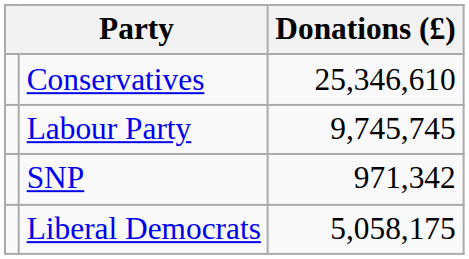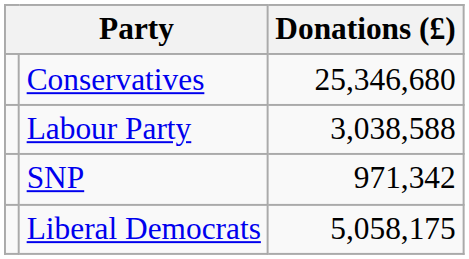Conservatives | Donations (£): 25,346,610 -> 25,346,680
Labour Party | Donations (£): 9,745,745 -> 3,038,588
